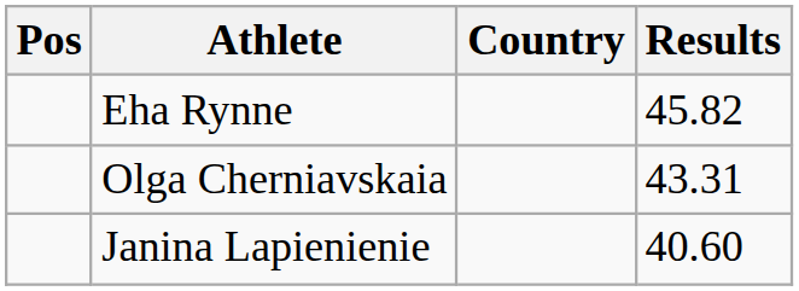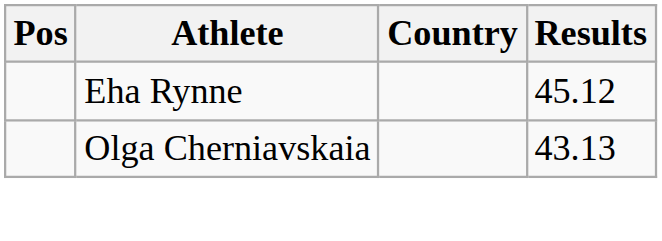Eha Rynne | Results: 45.82 -> 45.12
Olga Cherniavskaia | Results: 43.31 -> 43.13
- row: Janina Lapienienie | 40.60
